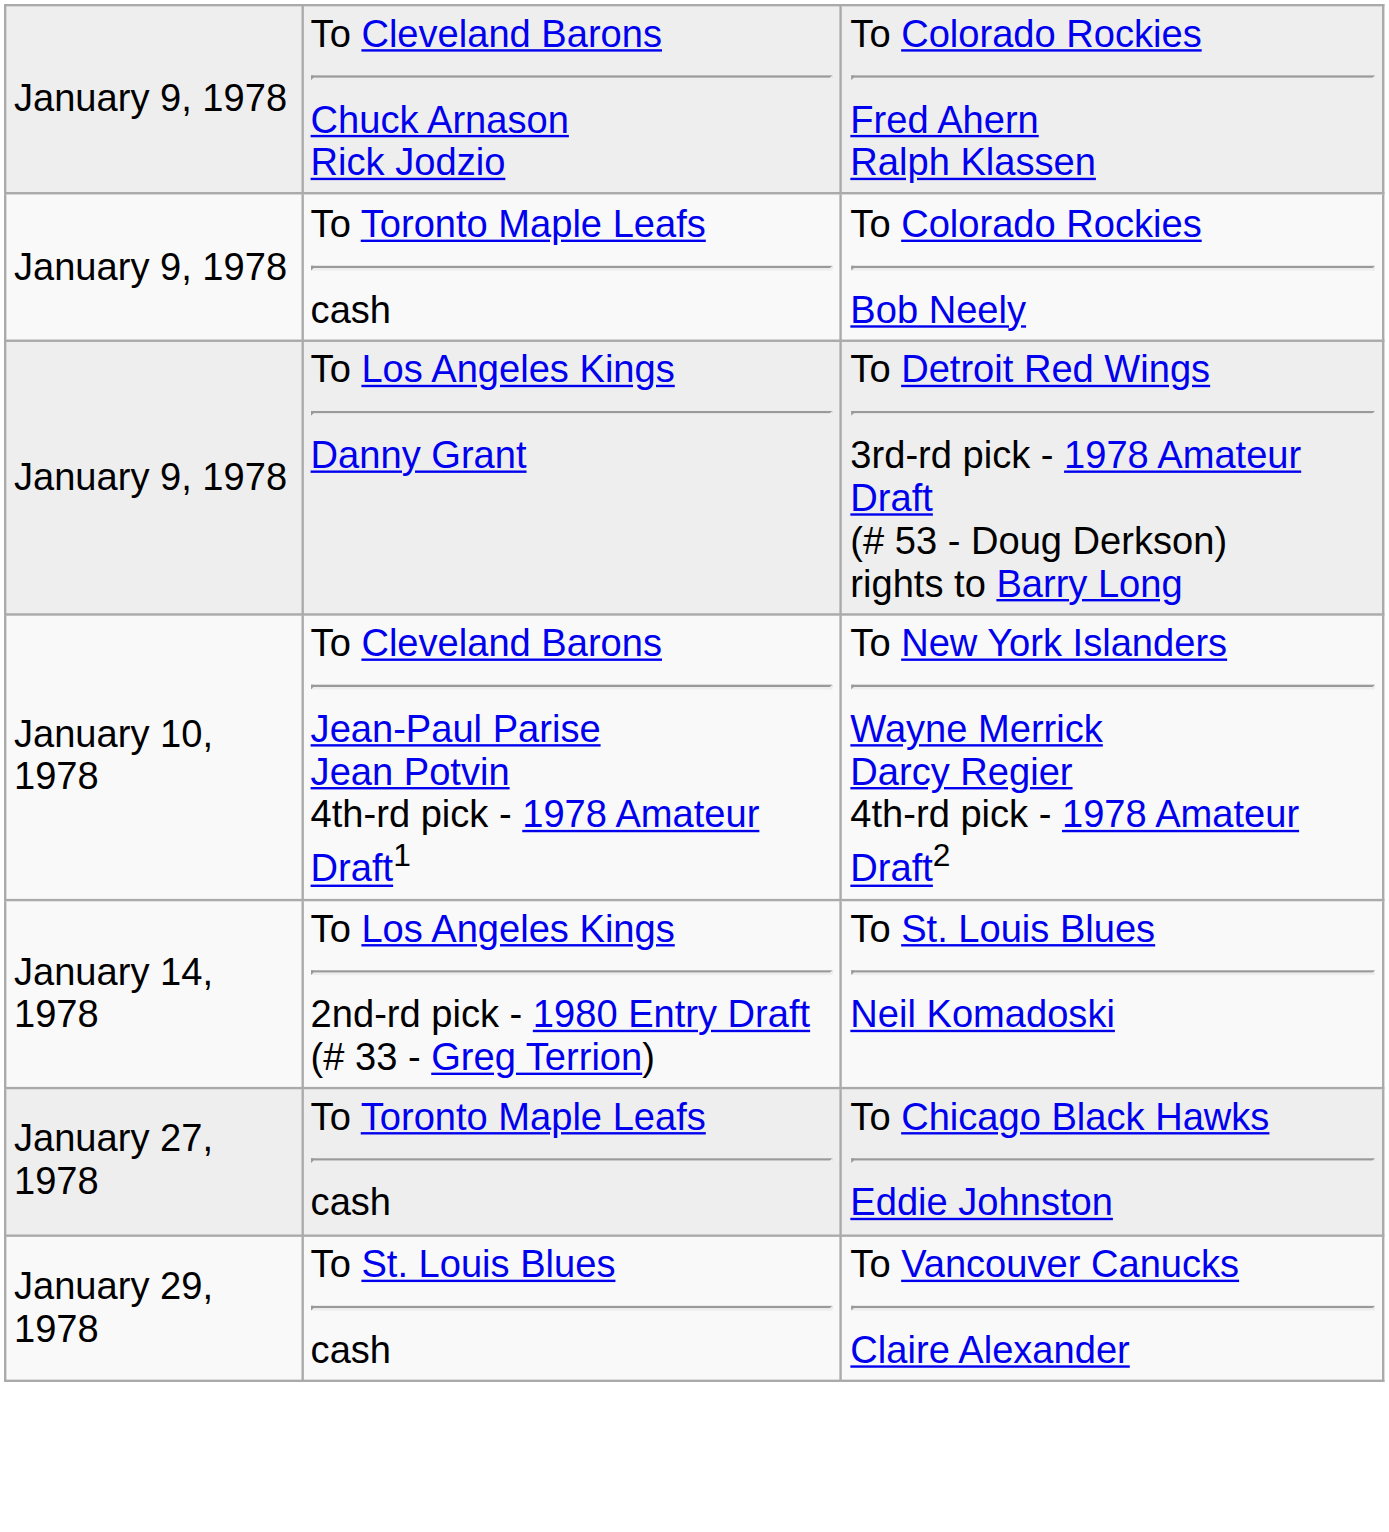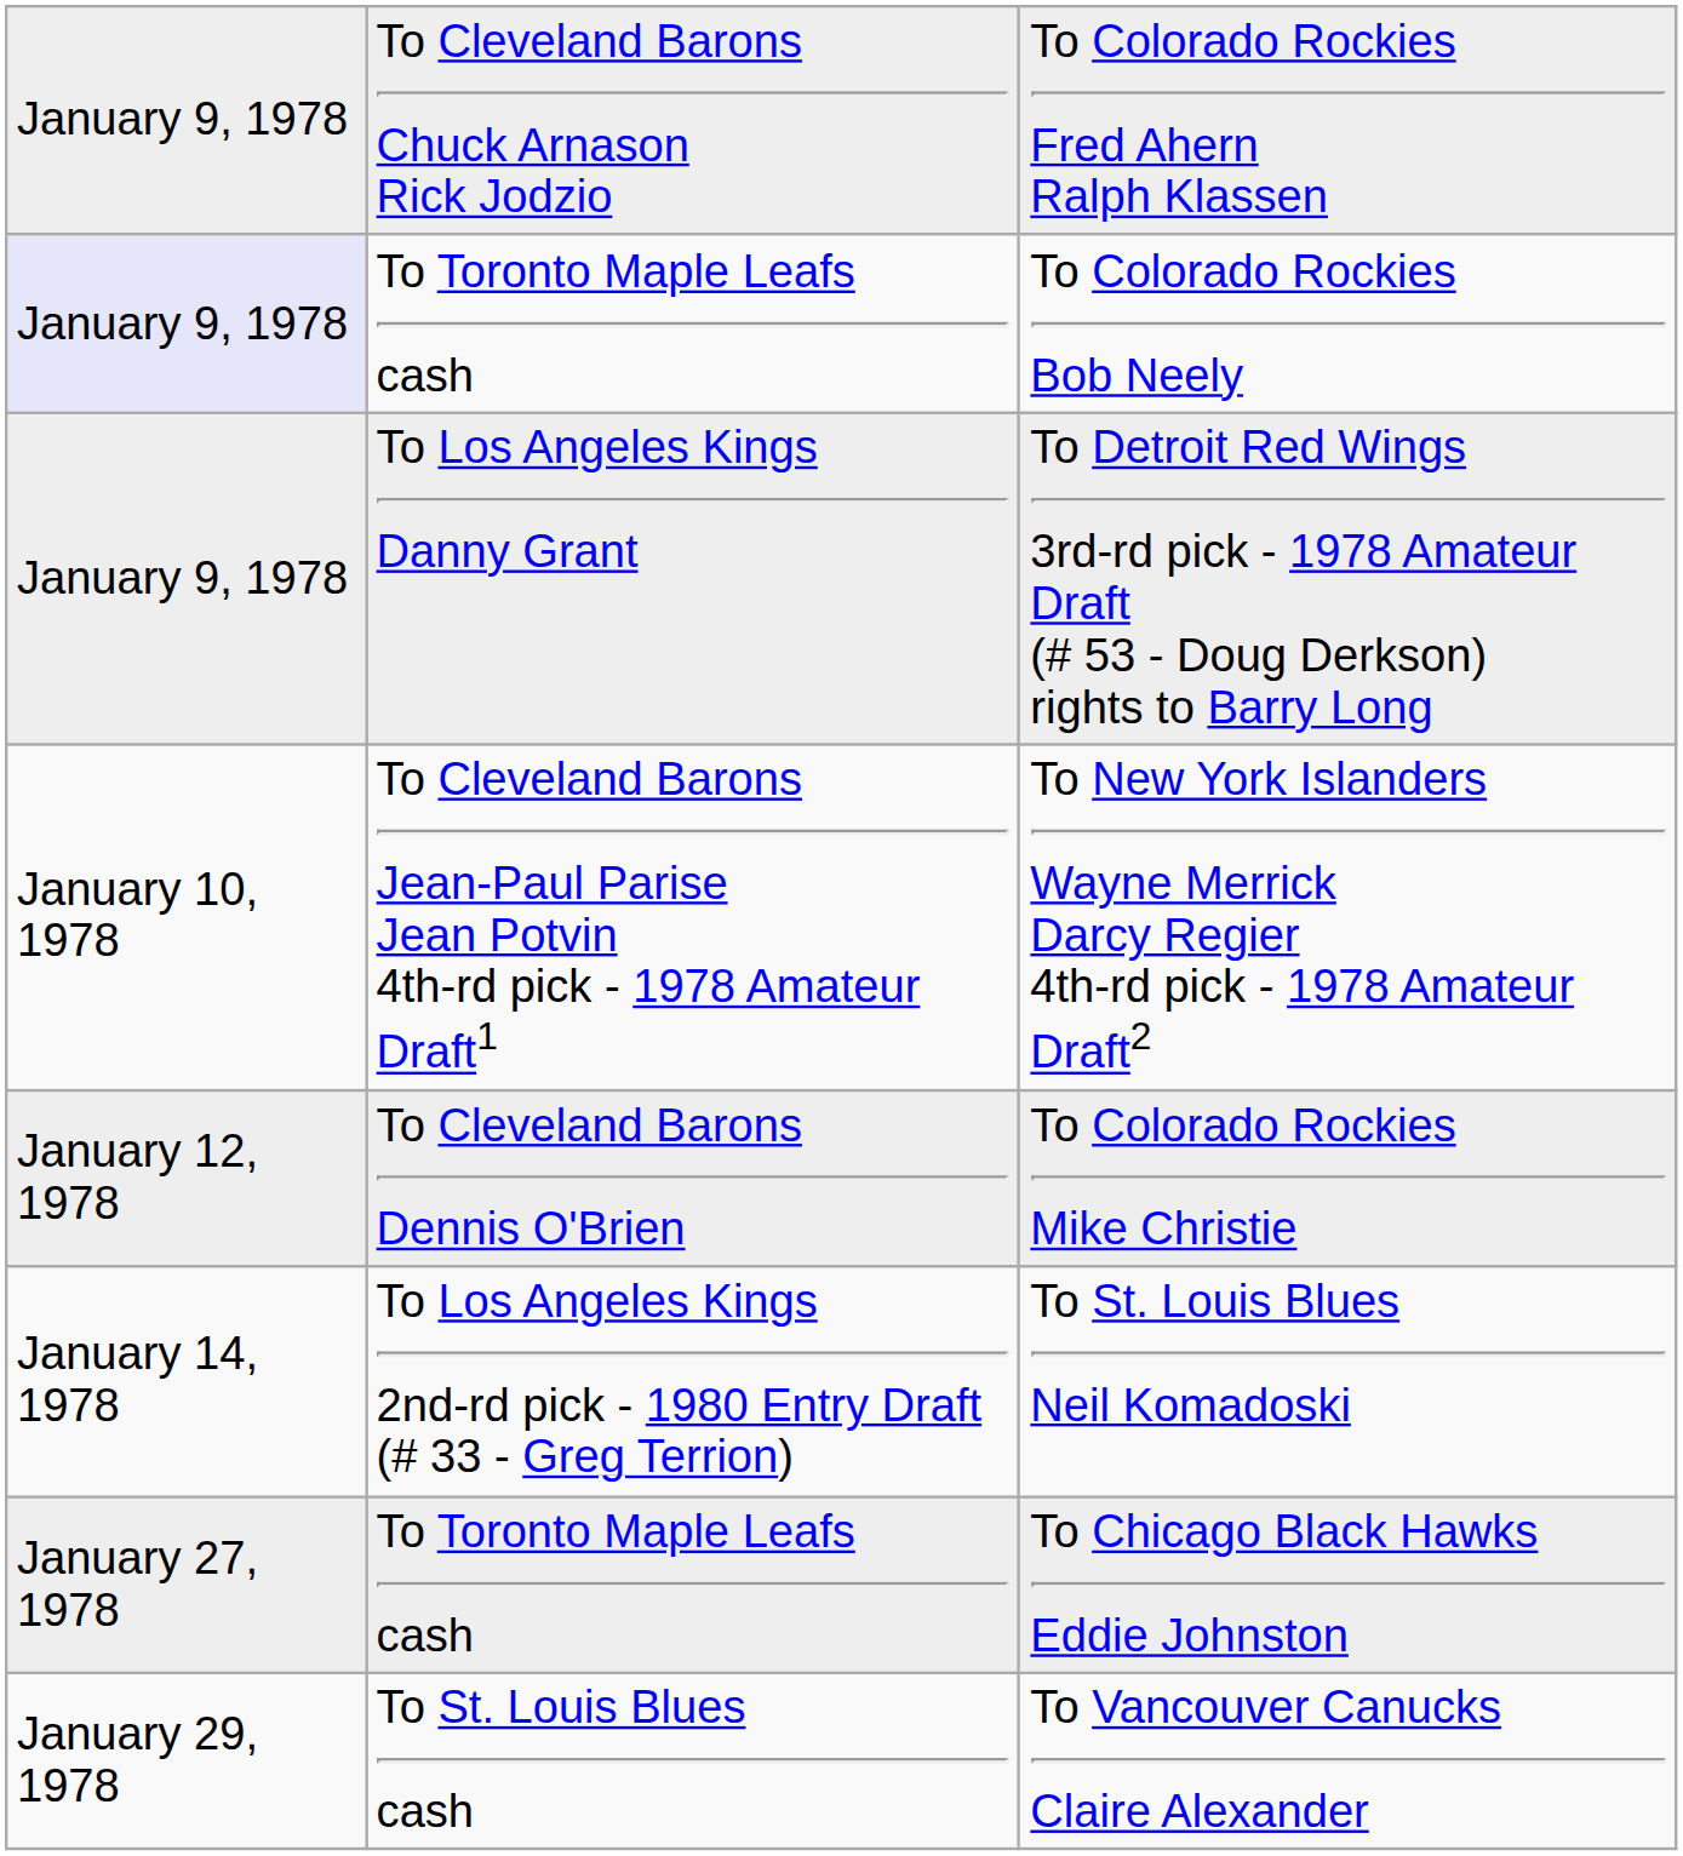To Colorado Rockies Bob Neely | column 1: no background -> lavender background
+ row: January 12, 1978 | To Cleveland Barons Dennis O'Brien | To Colorado Rockies Mike Christie
